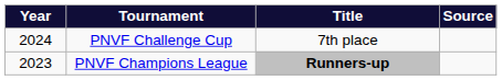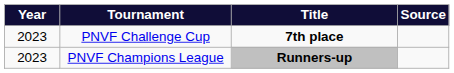PNVF Challenge Cup | Year: 2024 -> 2023
PNVF Challenge Cup | Title: normal -> bold
